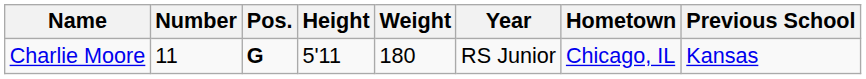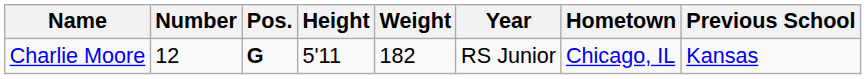Charlie Moore | Number: 11 -> 12
Charlie Moore | Weight: 180 -> 182
